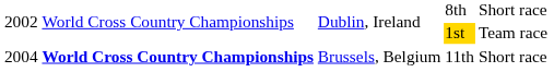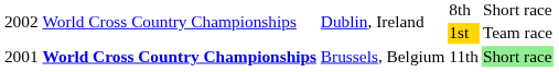Brussels, Belgium | column 1: 2004 -> 2001
Brussels, Belgium | column 5: no background -> lightgreen background
